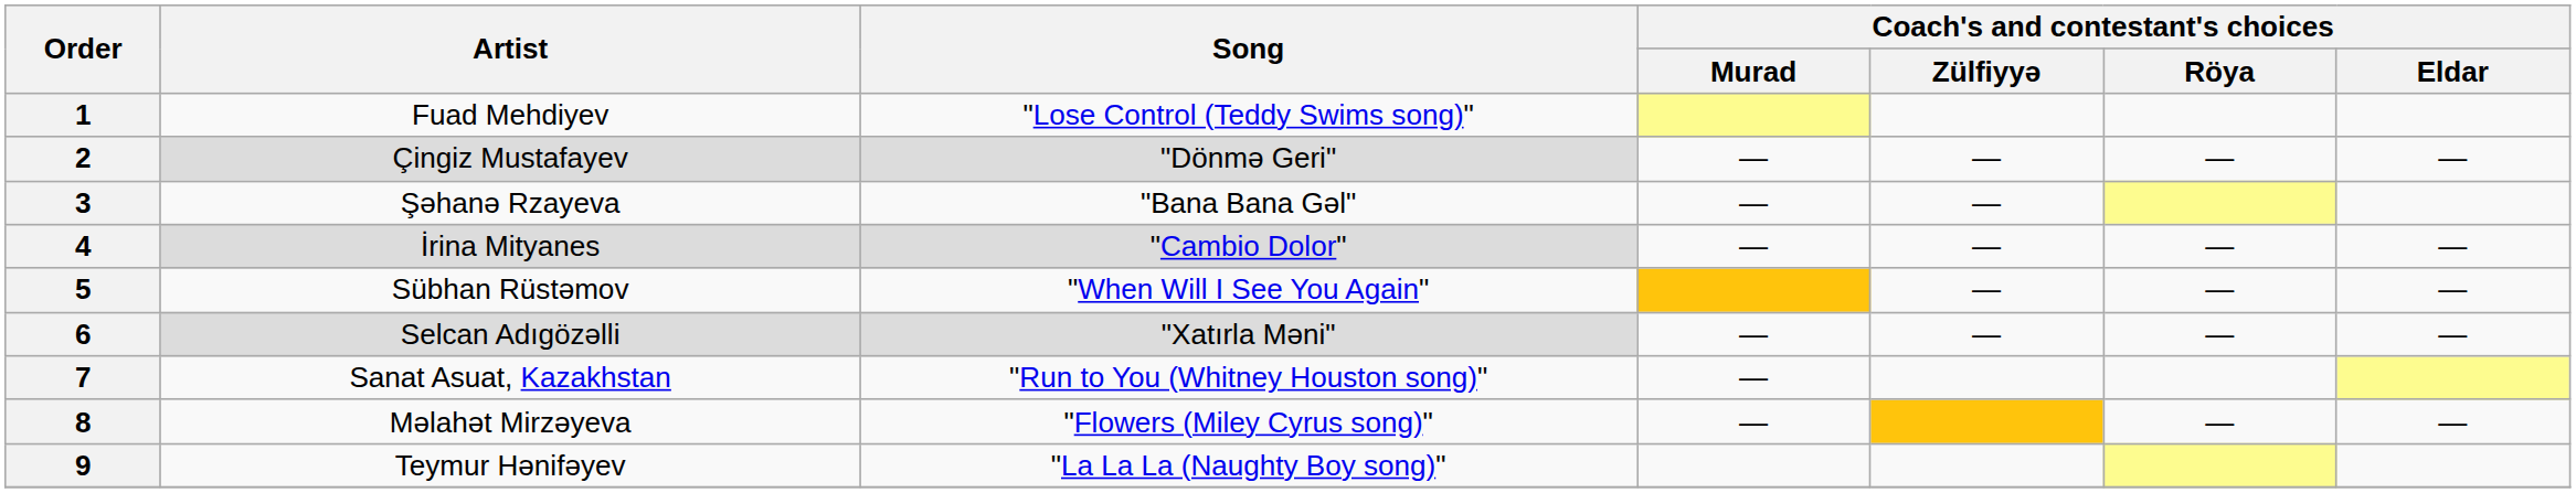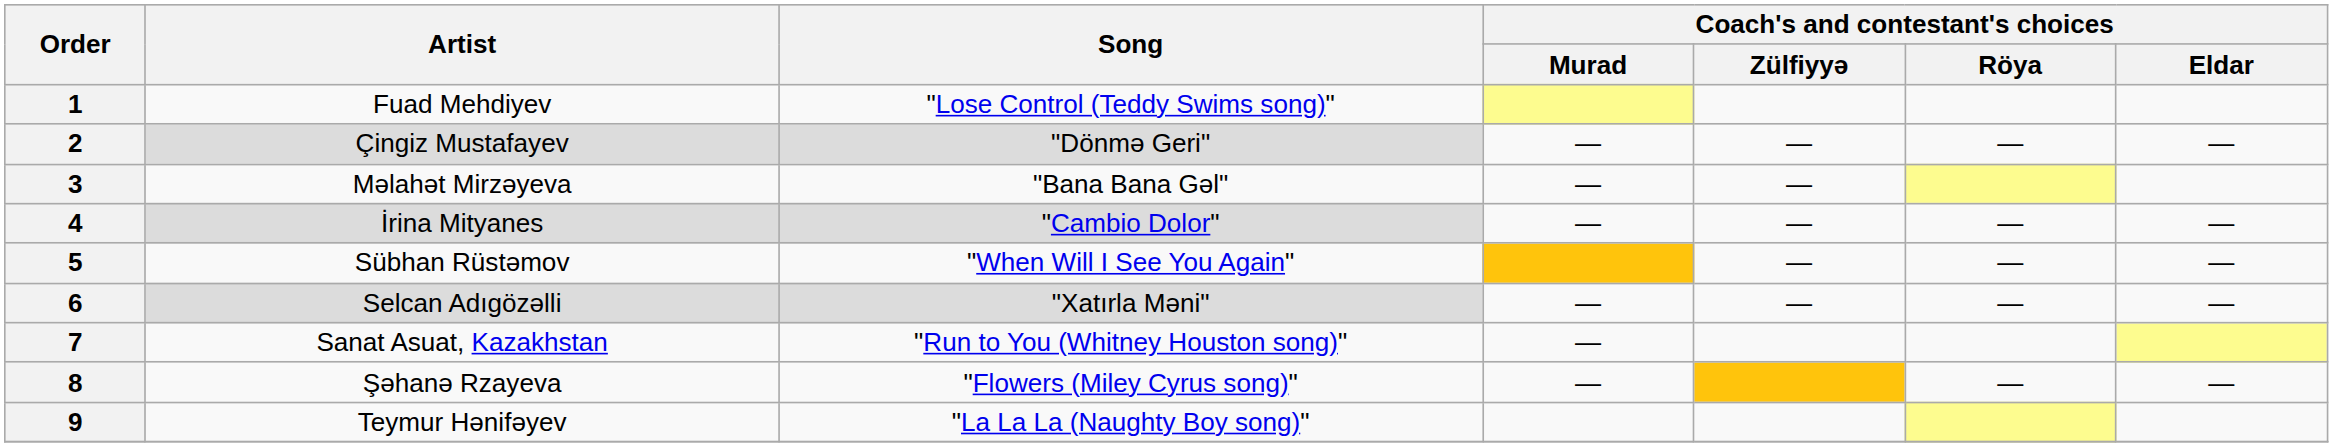3 | Artist: Şəhanə Rzayeva -> Məlahət Mirzəyeva
8 | Artist: Məlahət Mirzəyeva -> Şəhanə Rzayeva
